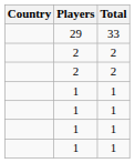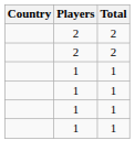- row: 29 | 33
